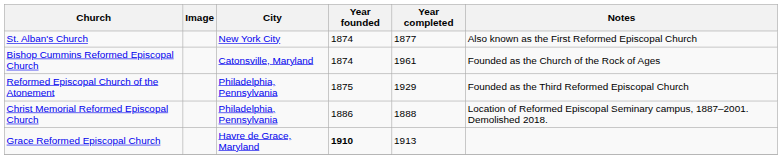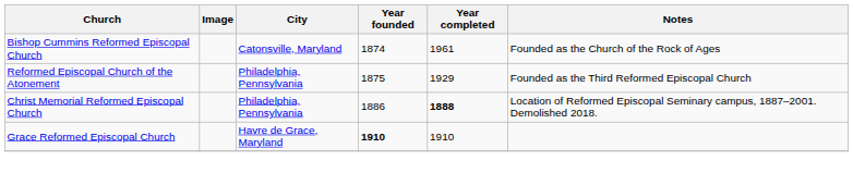- row: St. Alban's Church | New York City | 1874 | 1877 | Also known as the First Reformed Episcopal Church
Christ Memorial Reformed Episcopal Church | Year completed: normal -> bold
Grace Reformed Episcopal Church | Year completed: 1913 -> 1910
